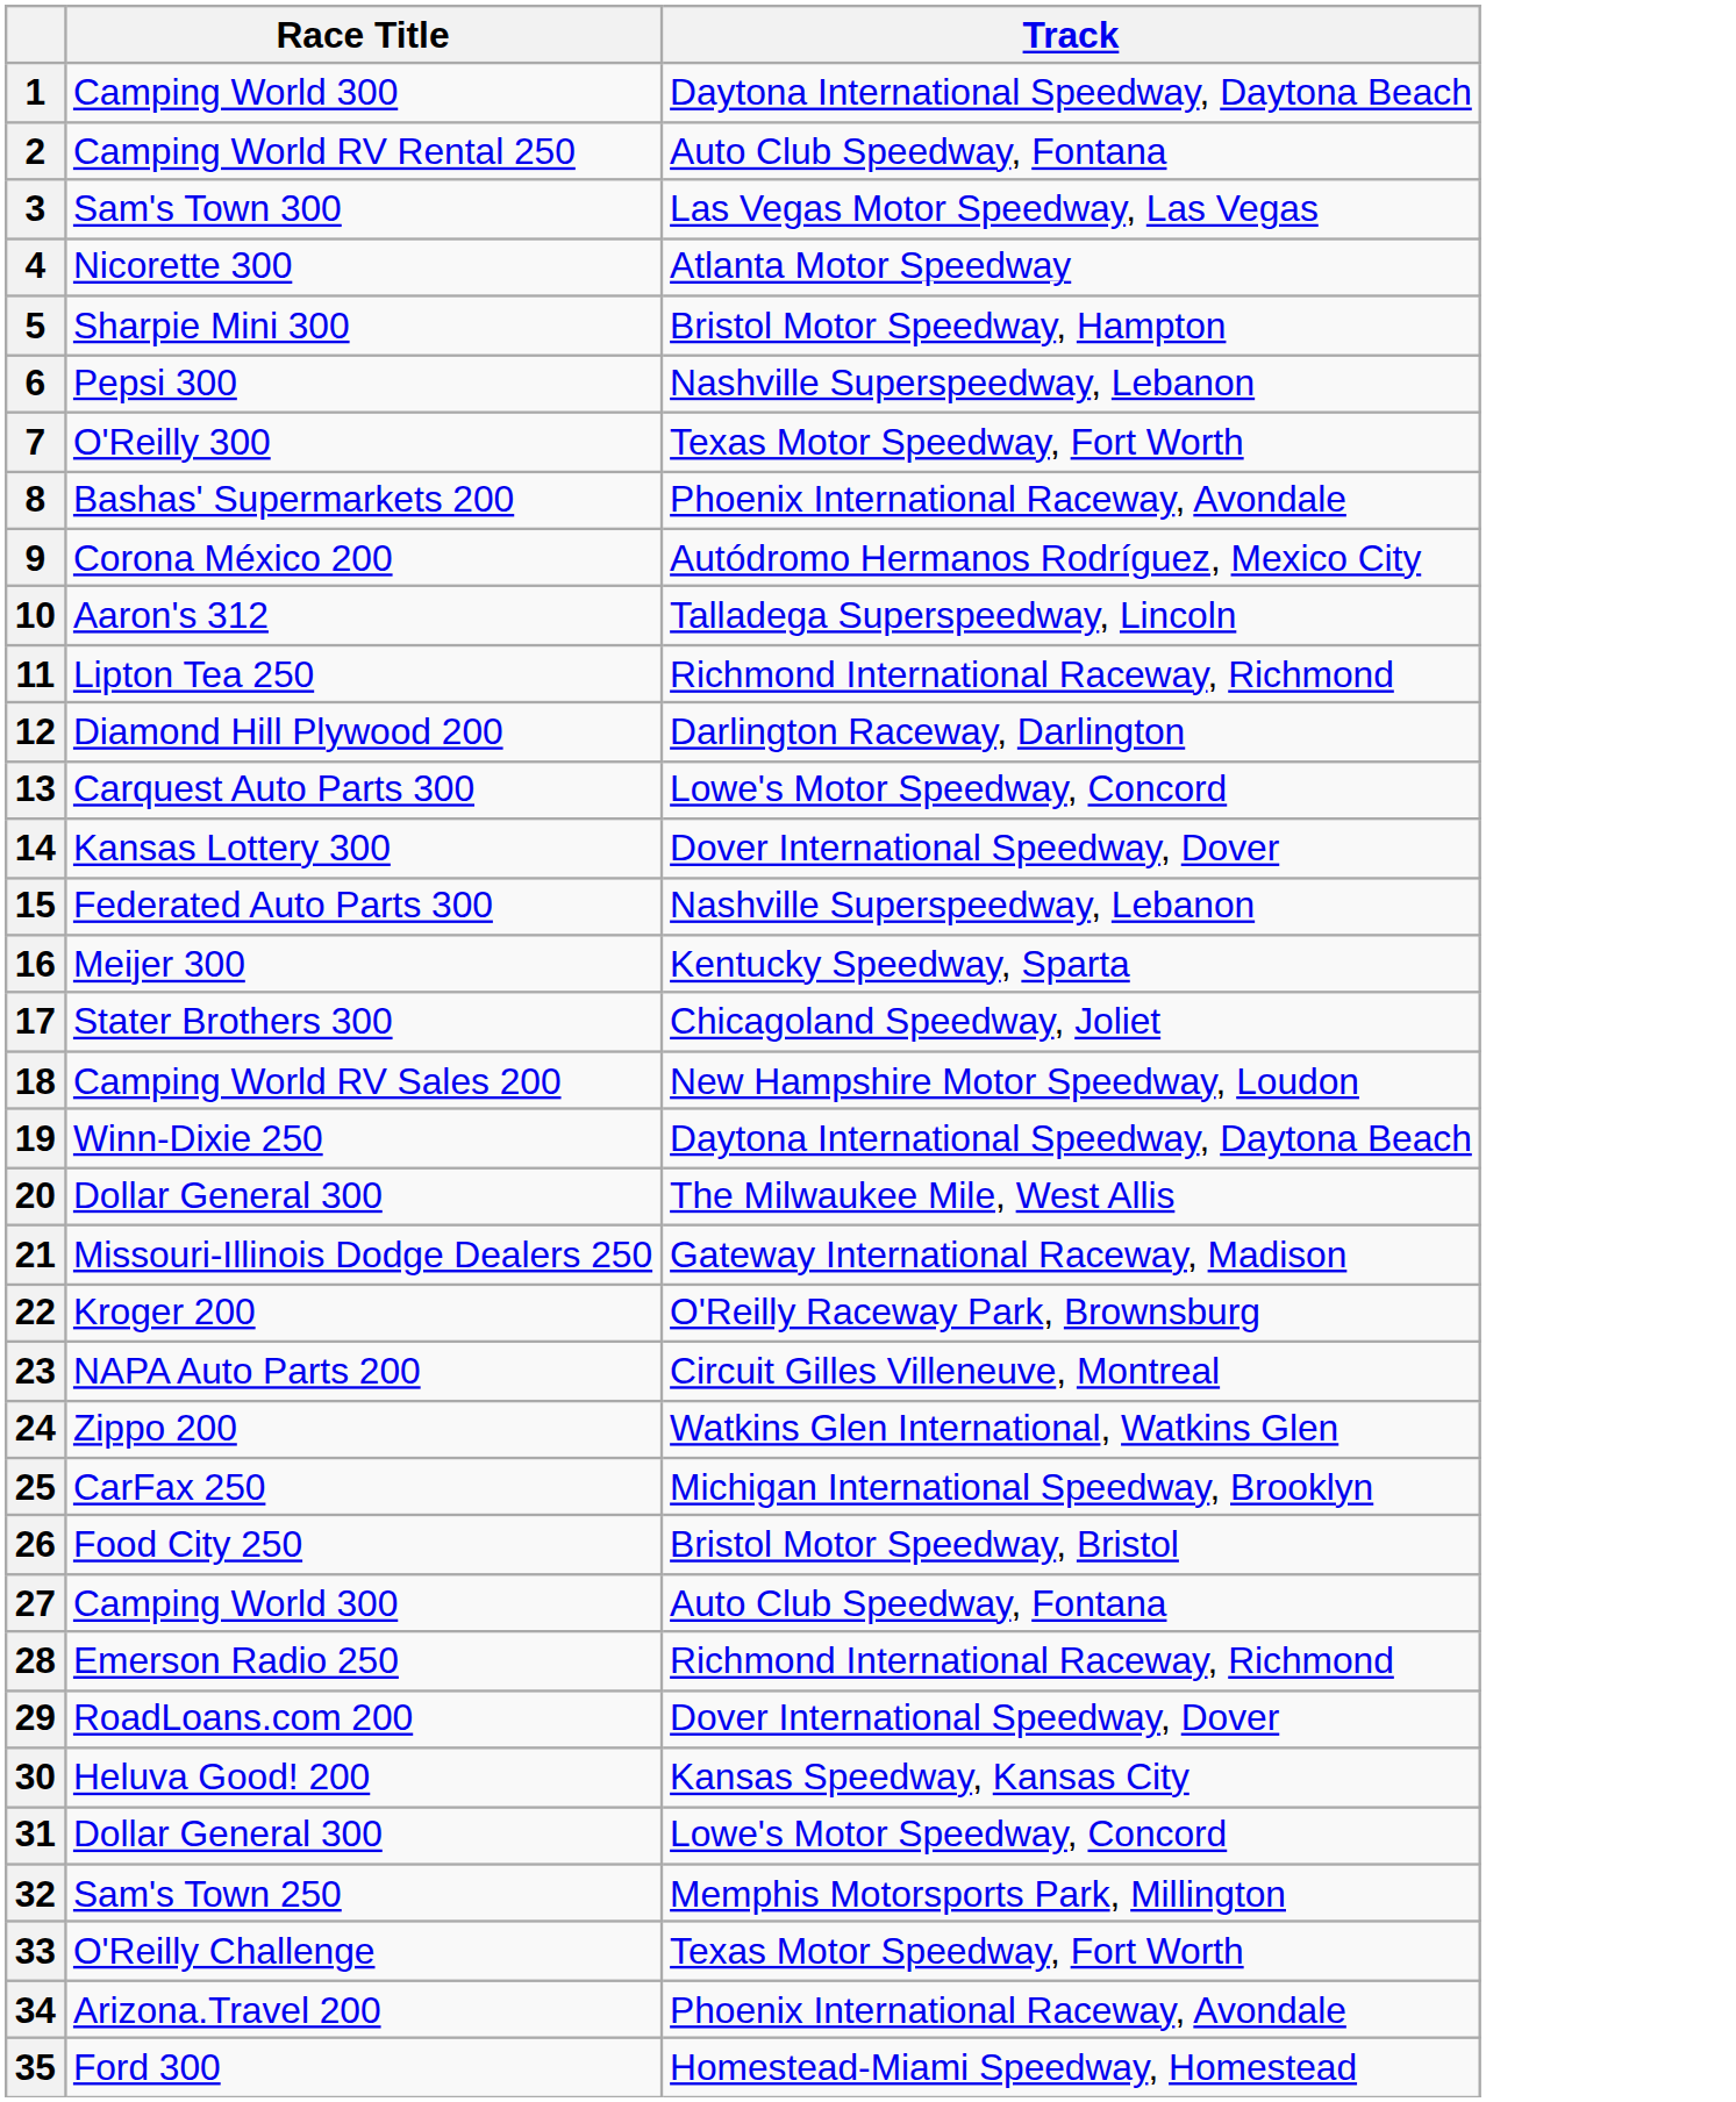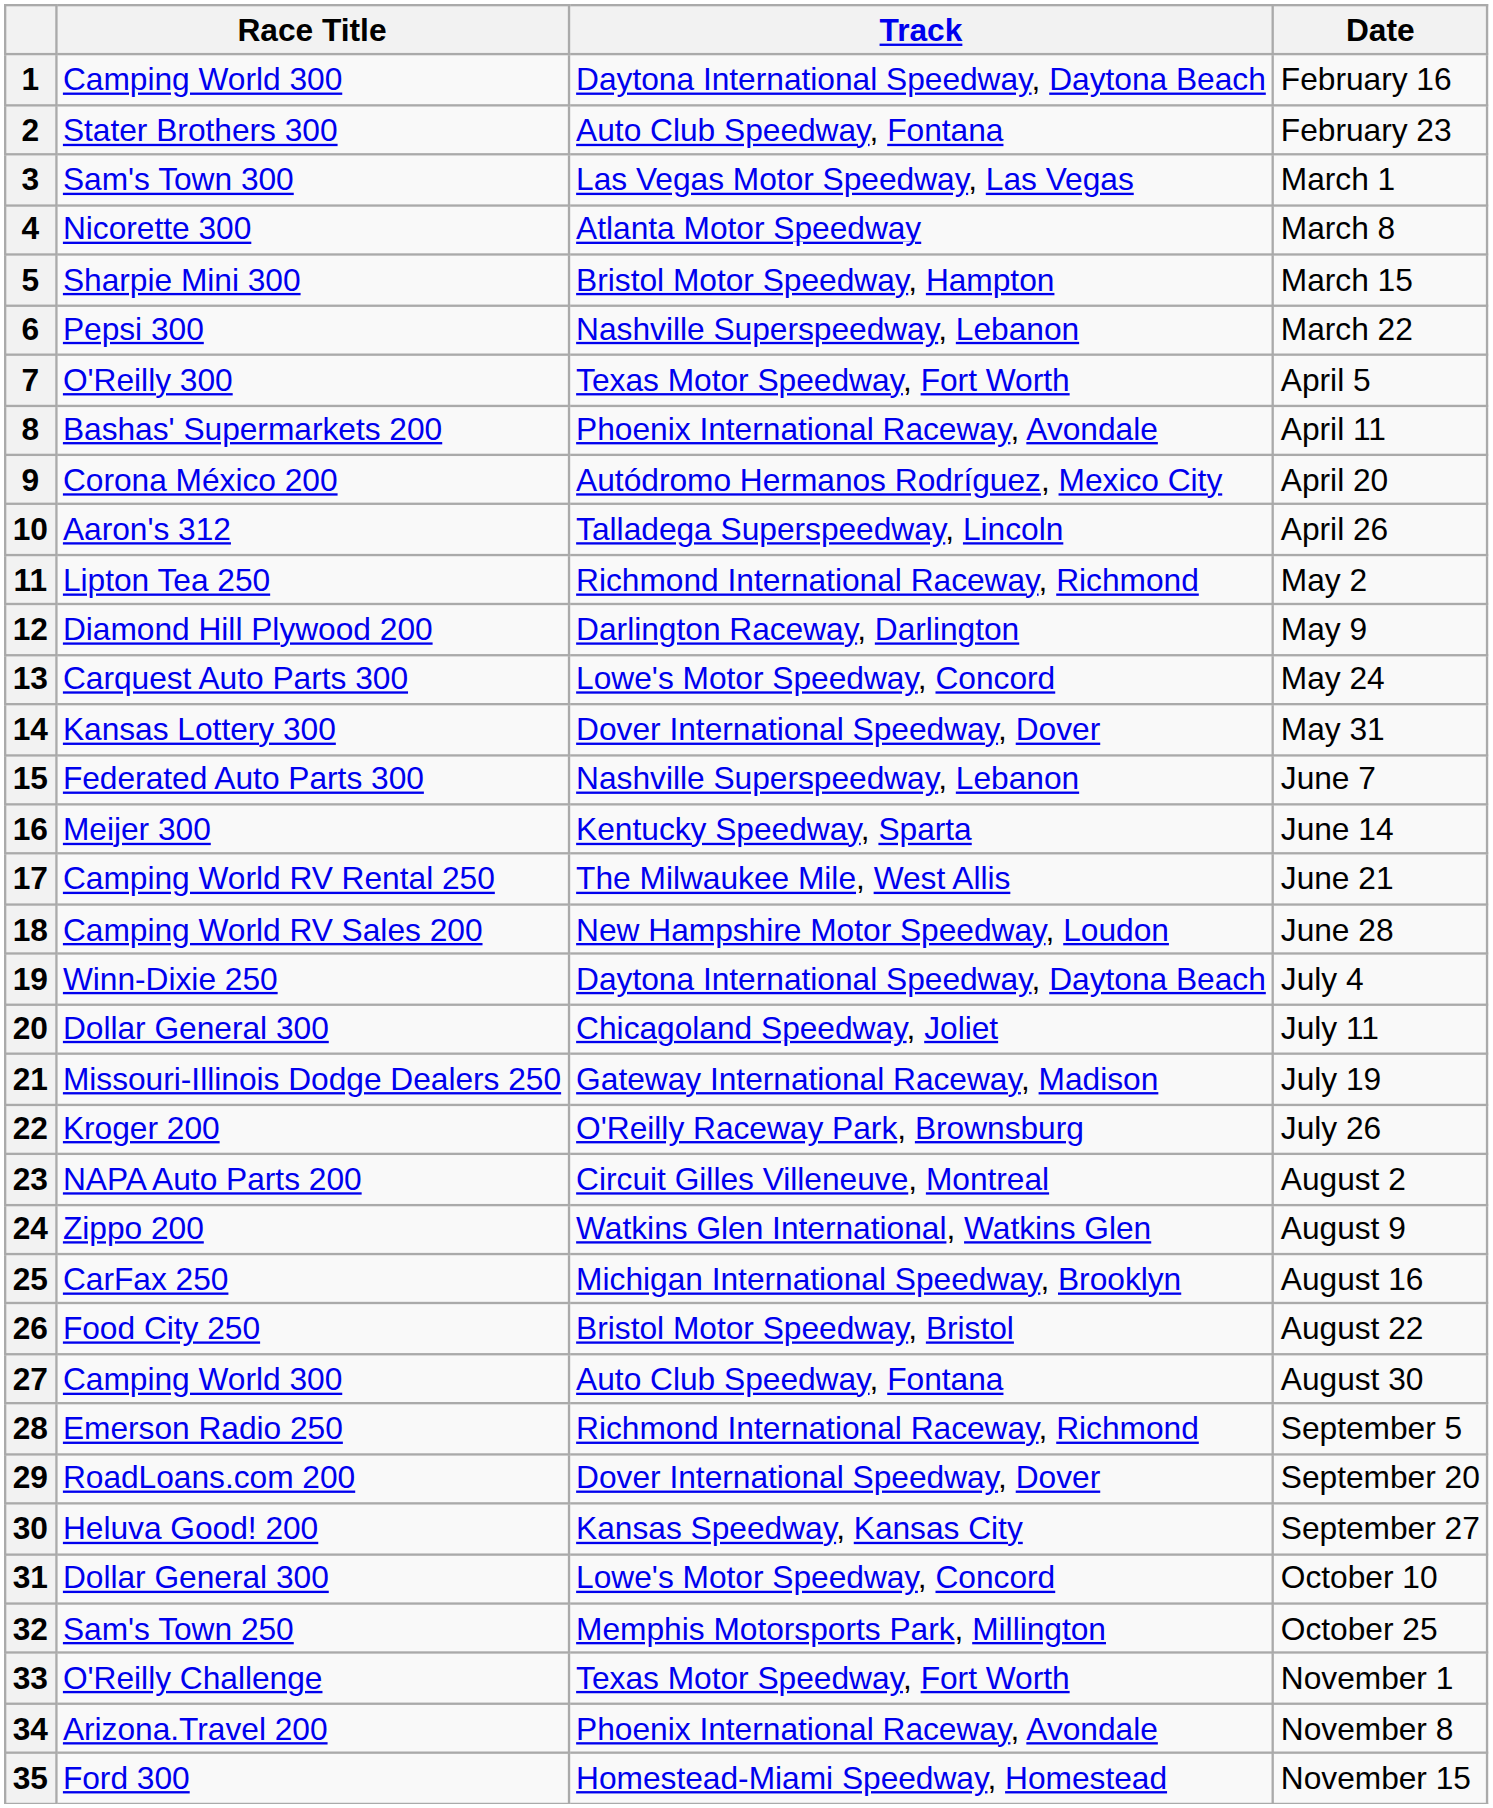+ column: Date | February 16 | February 23 | March 1 | March 8 | March 15 | March 22 | April 5 | April 11 | April 20 | April 26 | May 2 | May 9 | May 24 | May 31 | June 7 | June 14 | June 21 | June 28 | July 4 | July 11 | July 19 | July 26 | August 2 | August 9 | August 16 | August 22 | August 30 | September 5 | September 20 | September 27 | October 10 | October 25 | November 1 | November 8 | November 15
2 | Race Title: Camping World RV Rental 250 -> Stater Brothers 300
17 | Race Title: Stater Brothers 300 -> Camping World RV Rental 250
17 | Track: Chicagoland Speedway, Joliet -> The Milwaukee Mile, West Allis
20 | Track: The Milwaukee Mile, West Allis -> Chicagoland Speedway, Joliet
